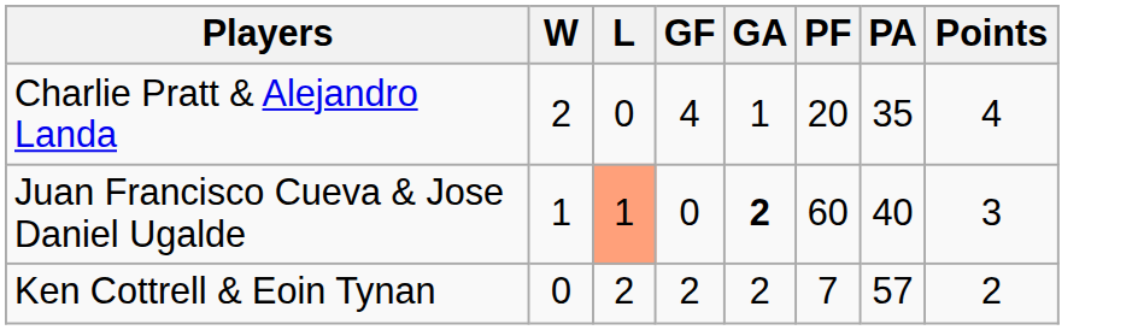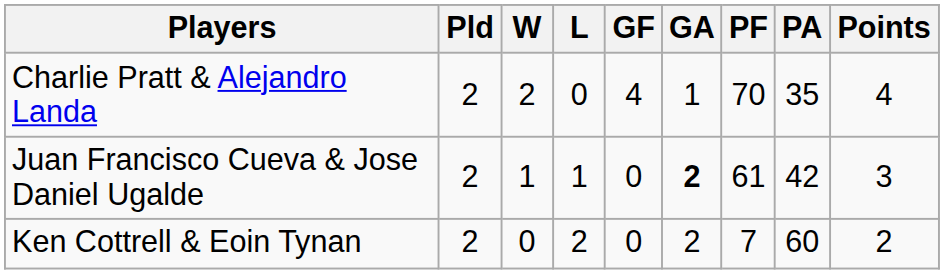+ column: Pld | 2 | 2 | 2
Charlie Pratt & Alejandro Landa | PF: 20 -> 70
Juan Francisco Cueva & Jose Daniel Ugalde | L: lightsalmon background -> no background
Juan Francisco Cueva & Jose Daniel Ugalde | PF: 60 -> 61
Juan Francisco Cueva & Jose Daniel Ugalde | PA: 40 -> 42
Ken Cottrell & Eoin Tynan | GF: 2 -> 0
Ken Cottrell & Eoin Tynan | PA: 57 -> 60
